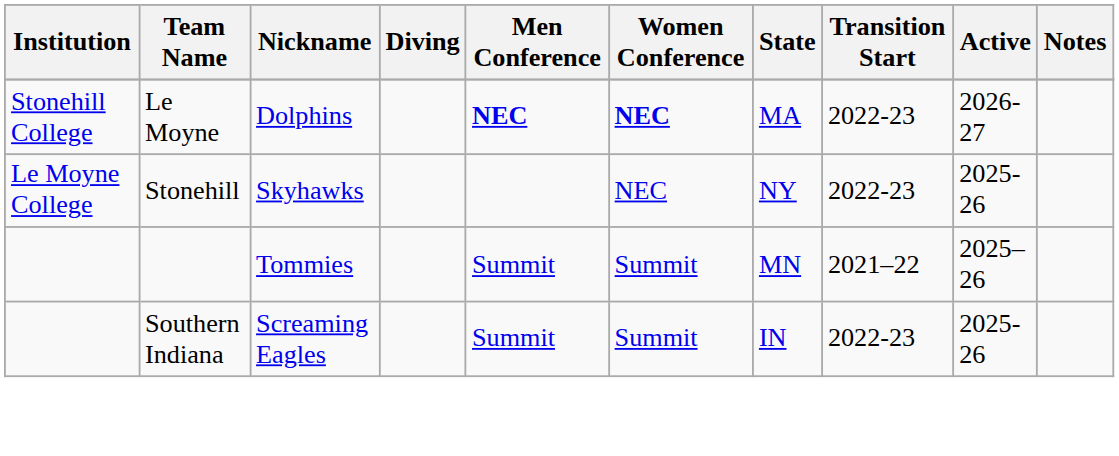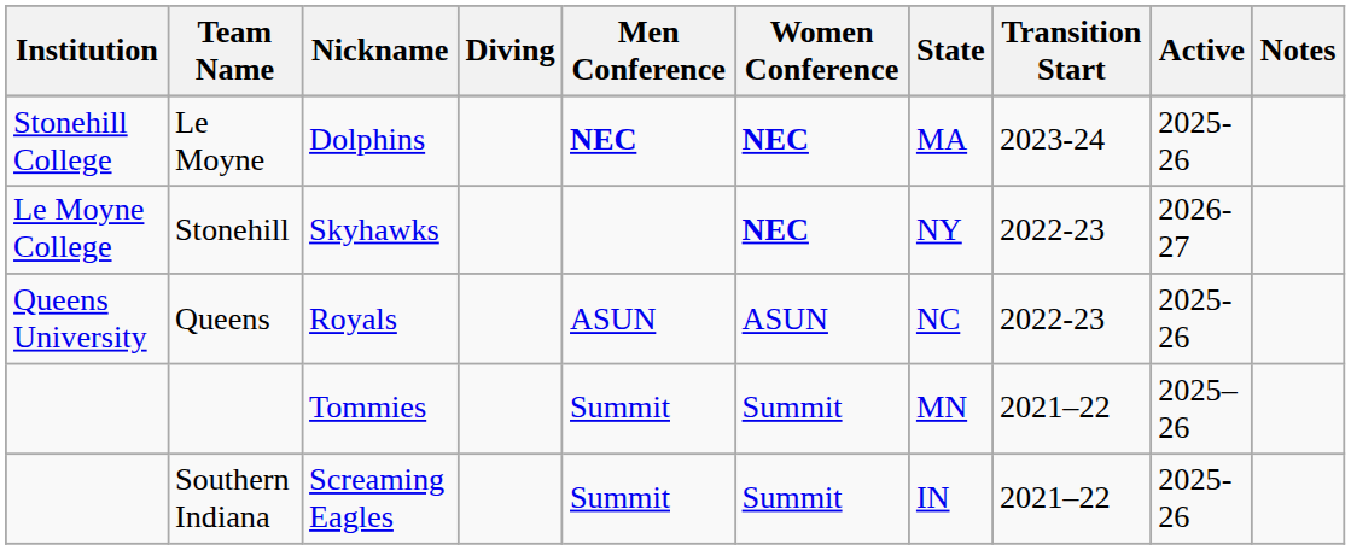Le Moyne | Transition Start: 2022-23 -> 2023-24
Le Moyne | Active: 2026-27 -> 2025-26
Stonehill | Women Conference: normal -> bold
Stonehill | Active: 2025-26 -> 2026-27
+ row: Queens University | Queens | Royals | ASUN | ASUN | NC | 2022-23 | 2025-26
Southern Indiana | Transition Start: 2022-23 -> 2021–22
